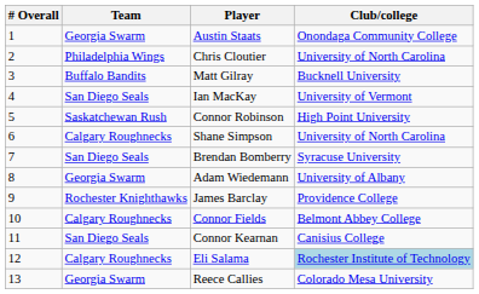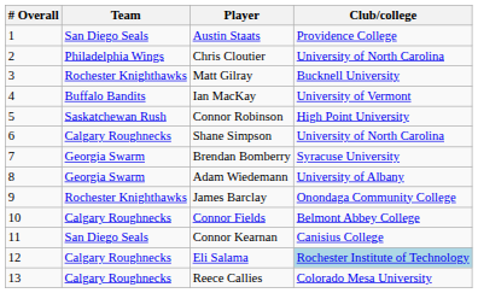Austin Staats | Team: Georgia Swarm -> San Diego Seals
Austin Staats | Club/college: Onondaga Community College -> Providence College
Matt Gilray | Team: Buffalo Bandits -> Rochester Knighthawks
Ian MacKay | Team: San Diego Seals -> Buffalo Bandits
Brendan Bomberry | Team: San Diego Seals -> Georgia Swarm
James Barclay | Club/college: Providence College -> Onondaga Community College
Reece Callies | Team: Georgia Swarm -> Calgary Roughnecks
